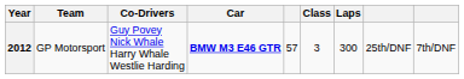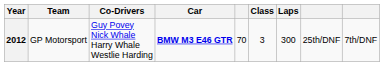2012 | column 5: 57 -> 70
